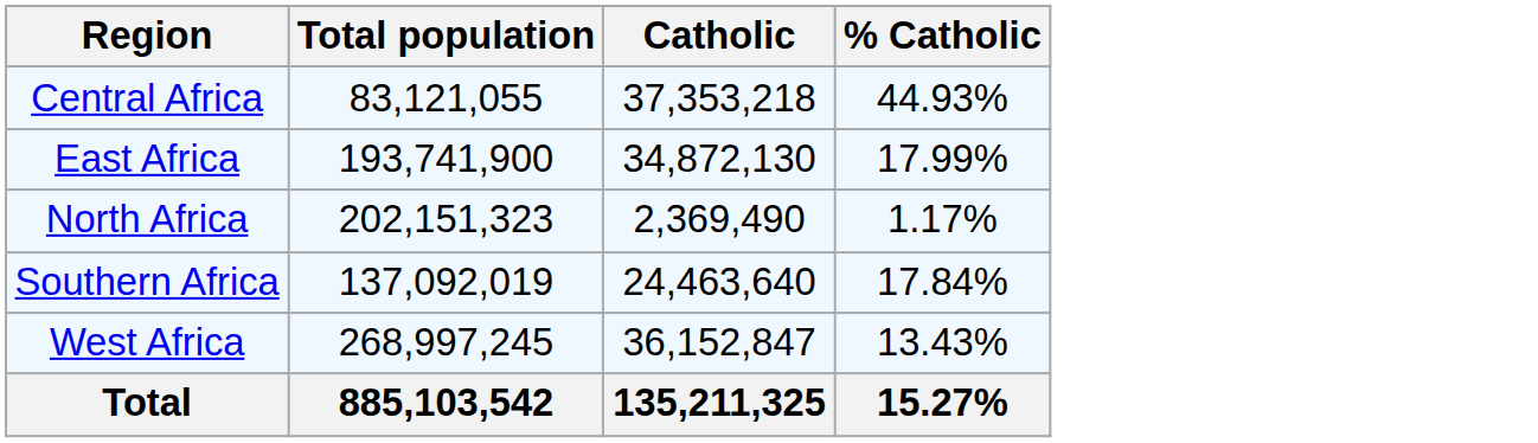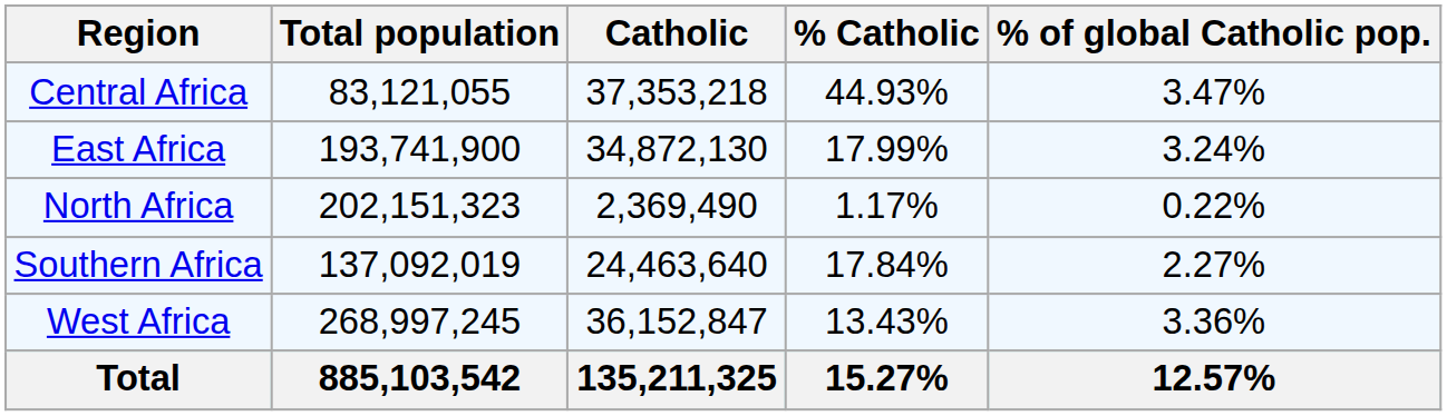+ column: % of global Catholic pop. | 3.47% | 3.24% | 0.22% | 2.27% | 3.36% | 12.57%
